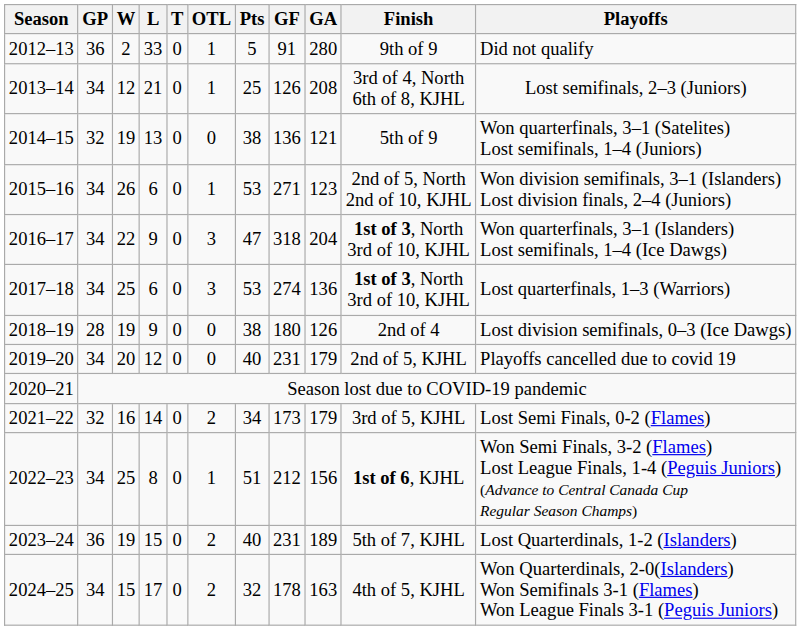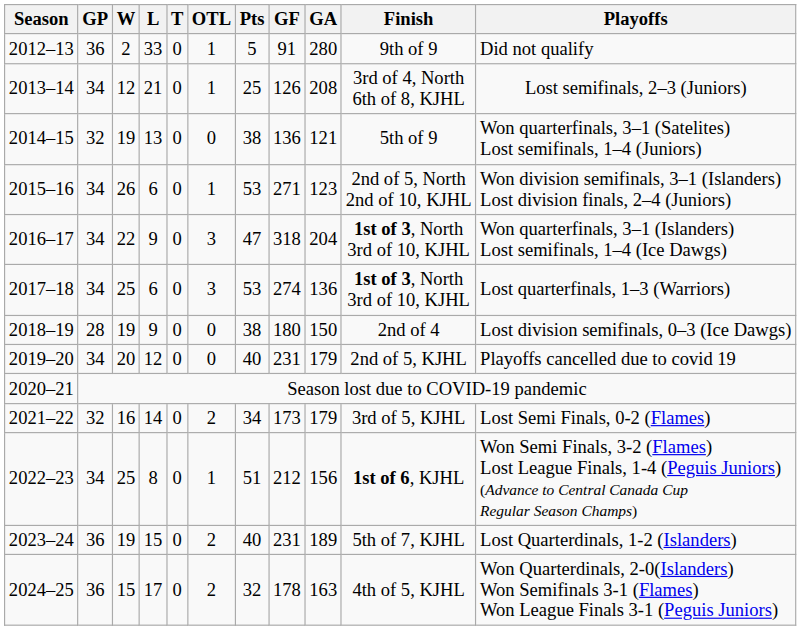2018–19 | GA: 126 -> 150
2024–25 | GP: 34 -> 36
